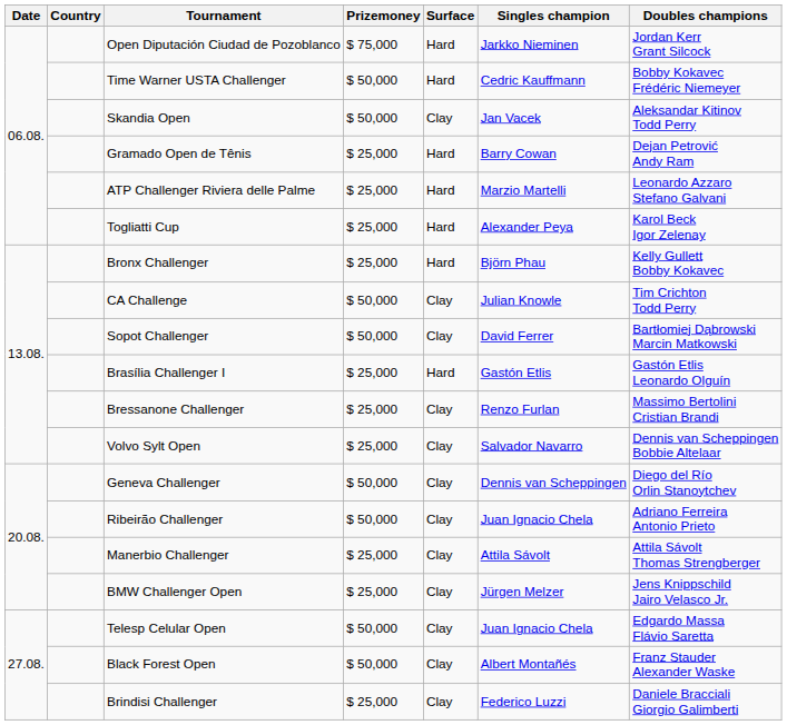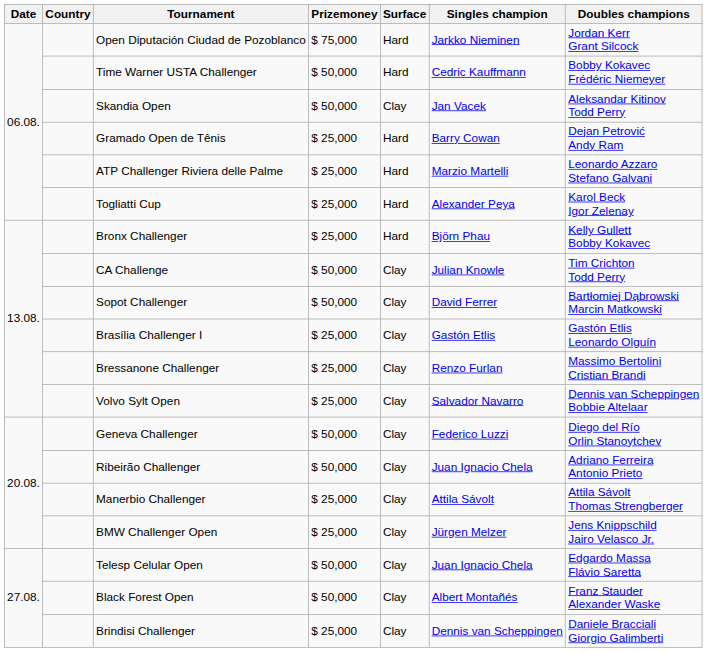Brasília Challenger I | Surface: Hard -> Clay
Geneva Challenger | Singles champion: Dennis van Scheppingen -> Federico Luzzi
Brindisi Challenger | Singles champion: Federico Luzzi -> Dennis van Scheppingen
